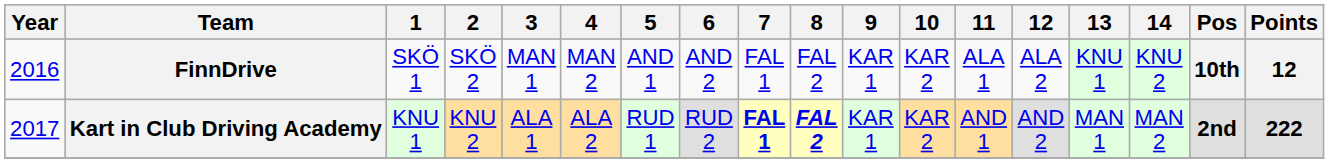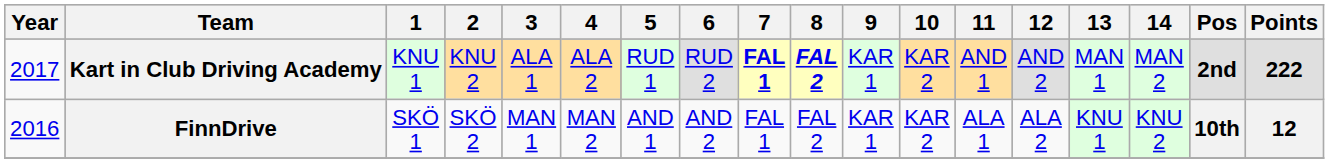rows swapped: FinnDrive <-> Kart in Club Driving Academy
